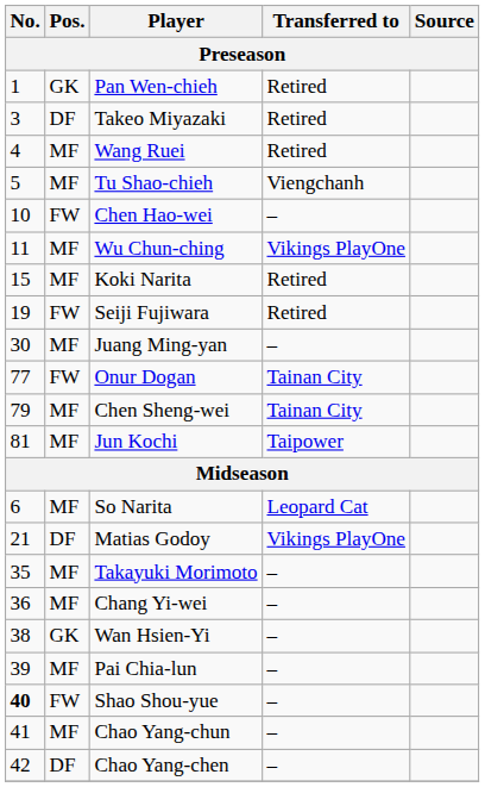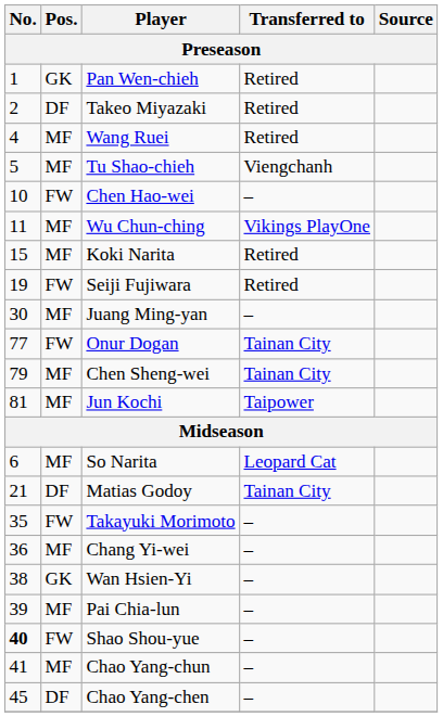Takeo Miyazaki | No.: 3 -> 2
Matias Godoy | Transferred to: Vikings PlayOne -> Tainan City
Takayuki Morimoto | Pos.: MF -> FW
Chao Yang-chen | No.: 42 -> 45
